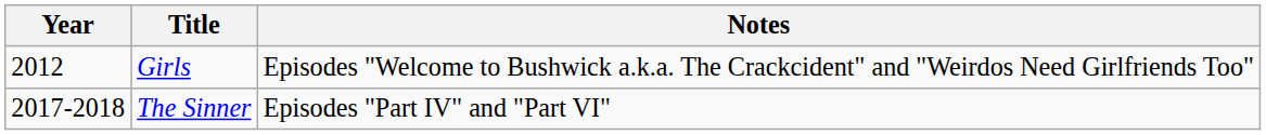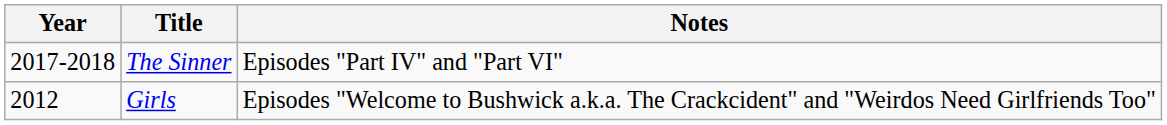rows swapped: Girls <-> The Sinner
